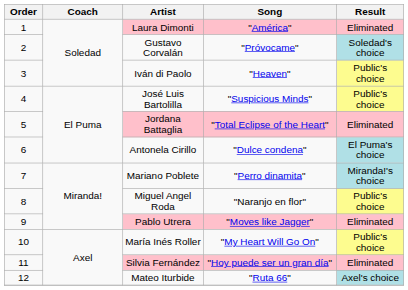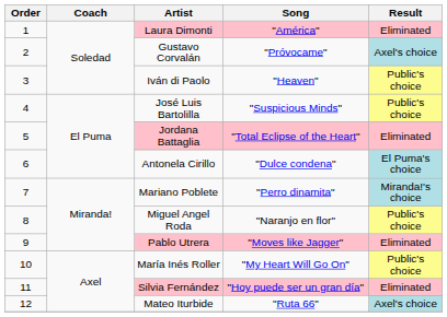Gustavo Corvalán | Result: Soledad's choice -> Axel's choice
